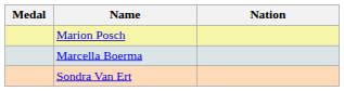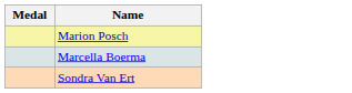- column: Nation
